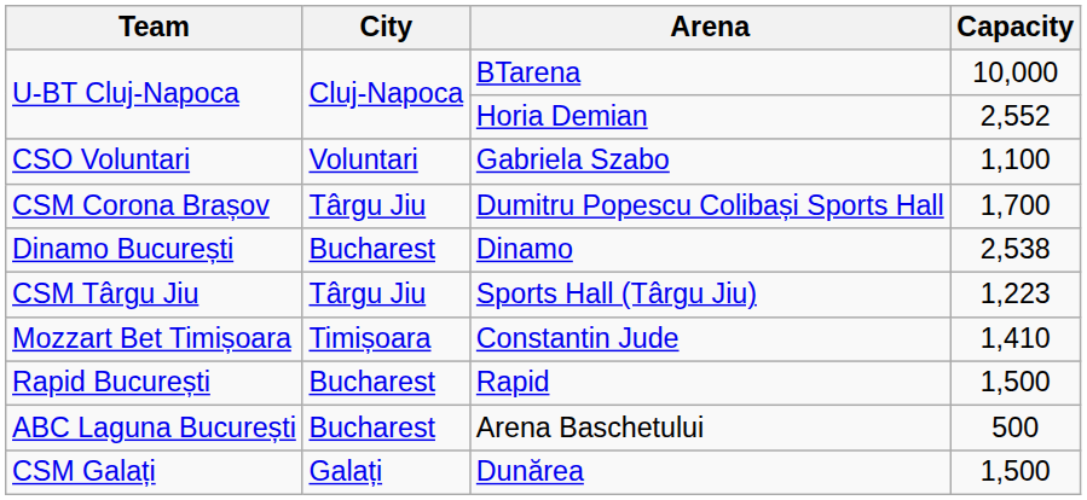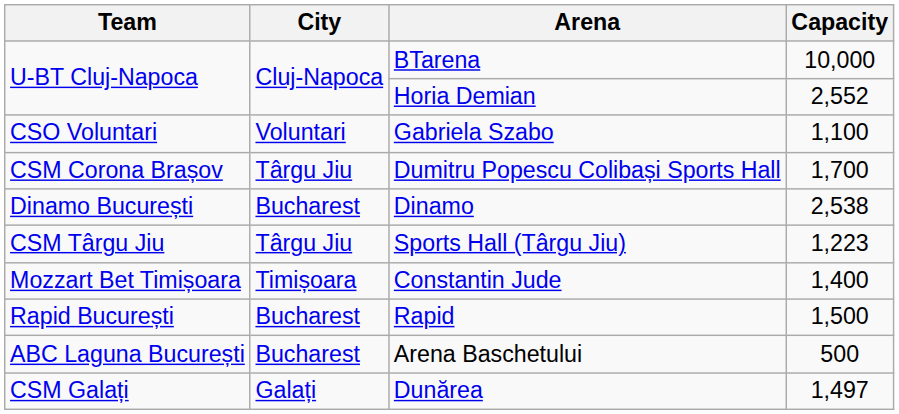Constantin Jude | Capacity: 1,410 -> 1,400
Dunărea | Capacity: 1,500 -> 1,497
